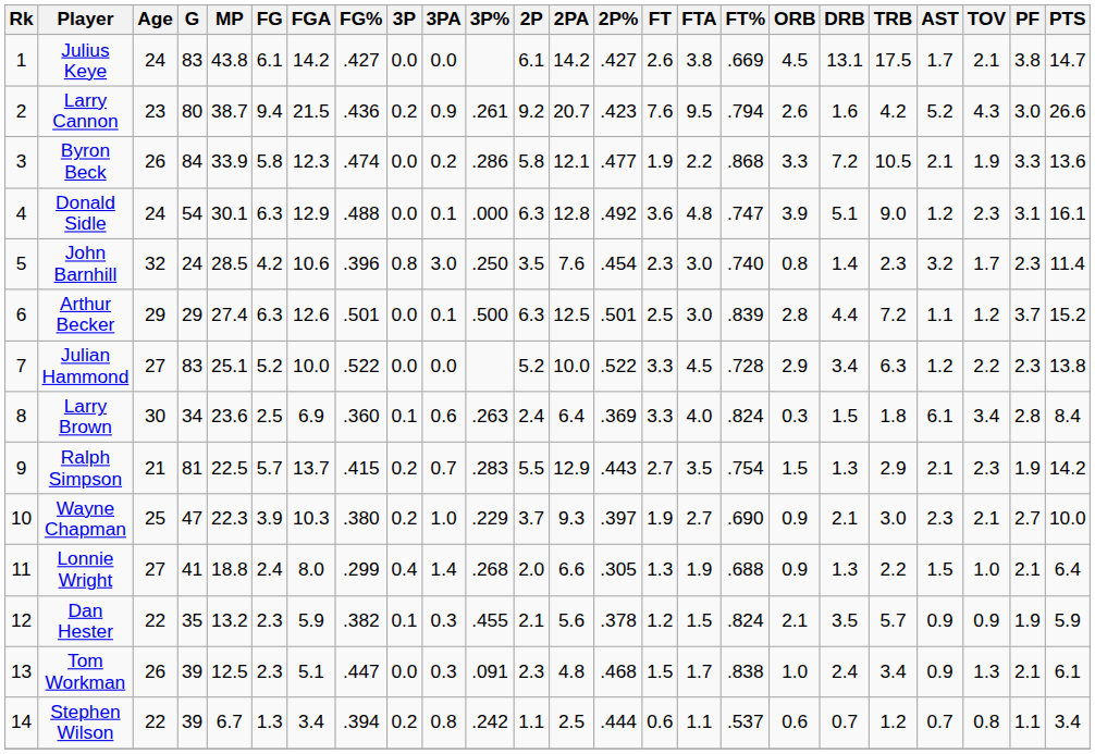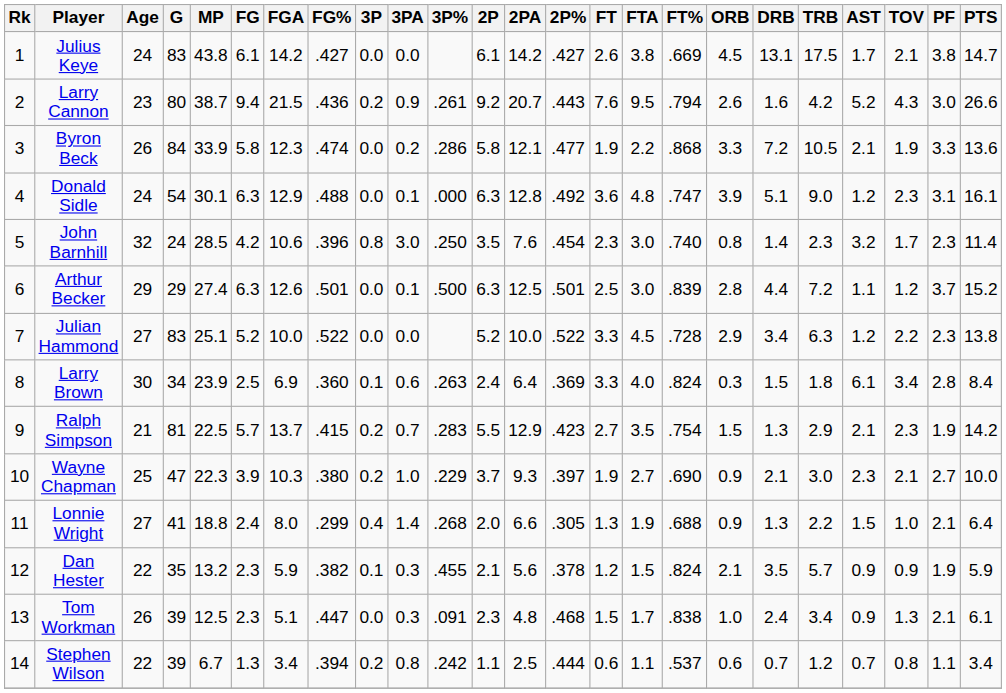Larry Cannon | 2P%: .423 -> .443
Larry Brown | MP: 23.6 -> 23.9
Ralph Simpson | 2P%: .443 -> .423
